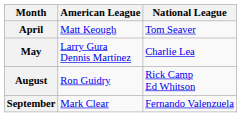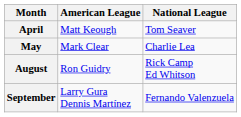May | American League: Larry Gura Dennis Martínez -> Mark Clear
September | American League: Mark Clear -> Larry Gura Dennis Martínez
